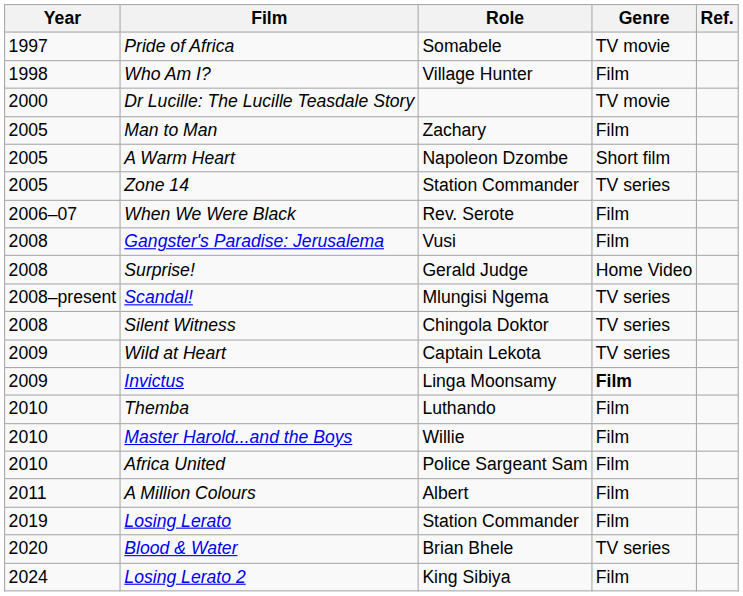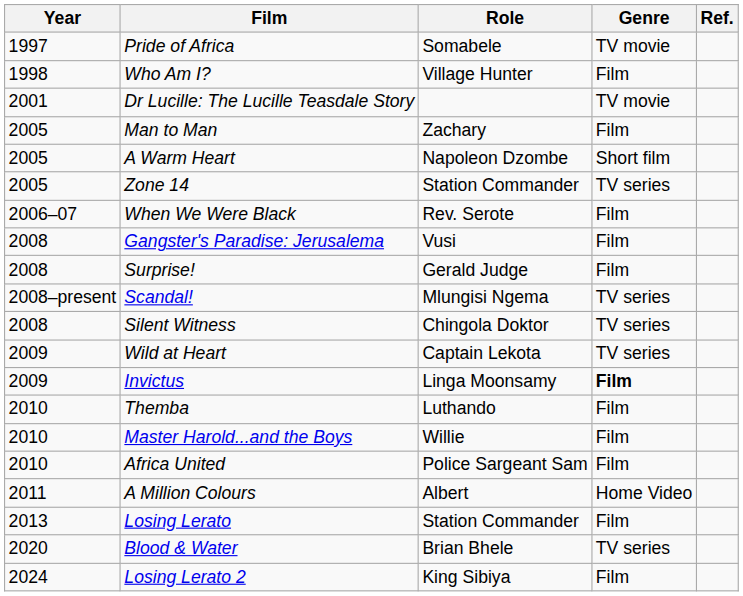Dr Lucille: The Lucille Teasdale Story | Year: 2000 -> 2001
Surprise! | Genre: Home Video -> Film
A Million Colours | Genre: Film -> Home Video
Losing Lerato | Year: 2019 -> 2013
